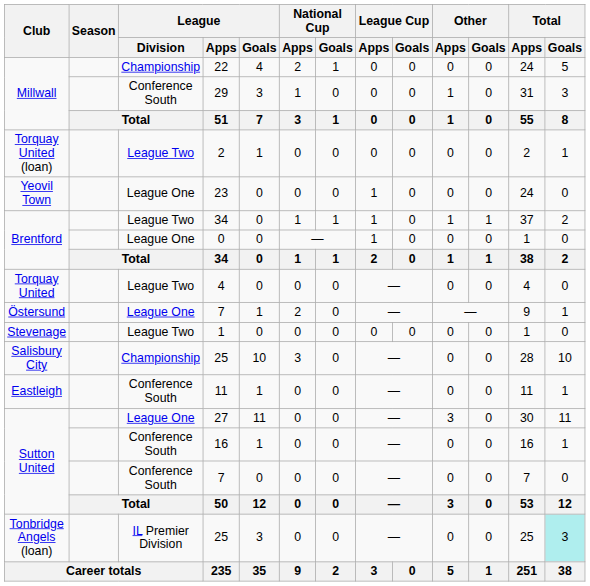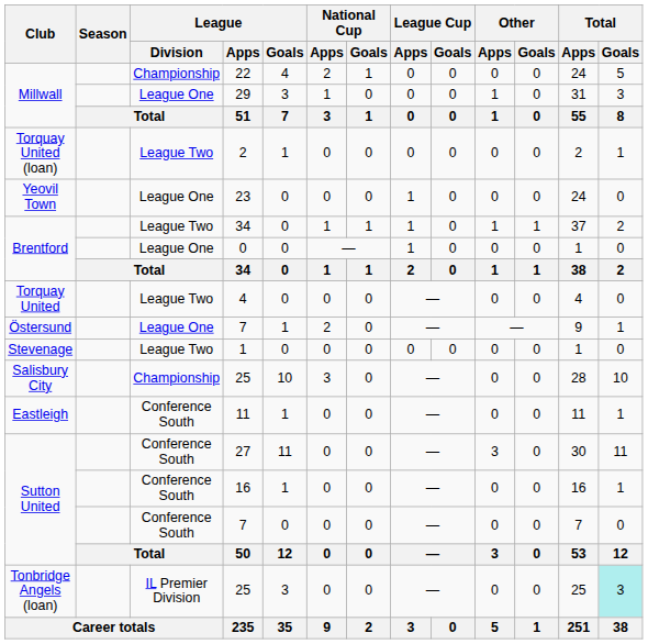29 | League / Division: Conference South -> League One
27 | League / Division: League One -> Conference South
